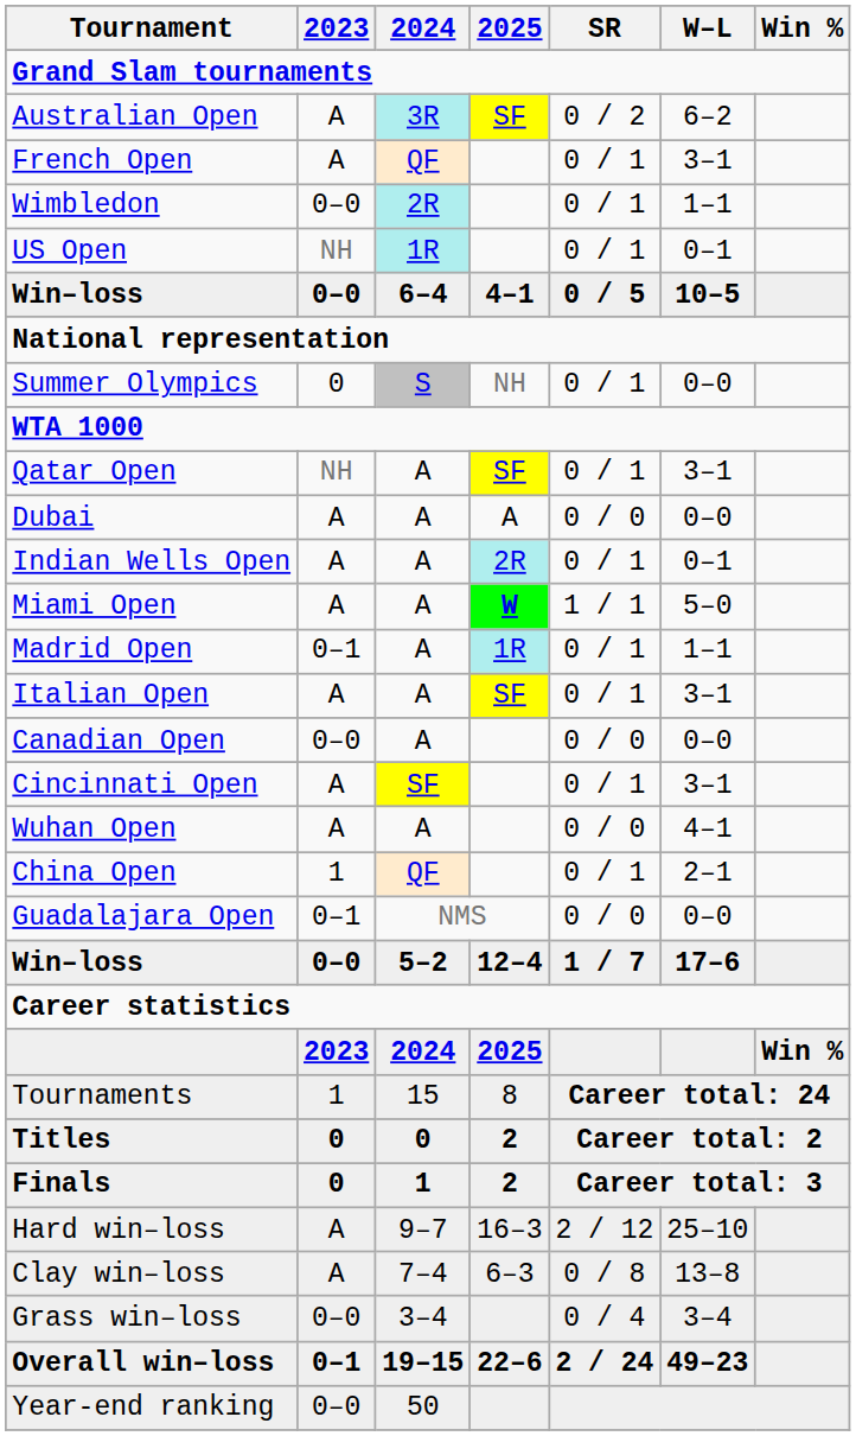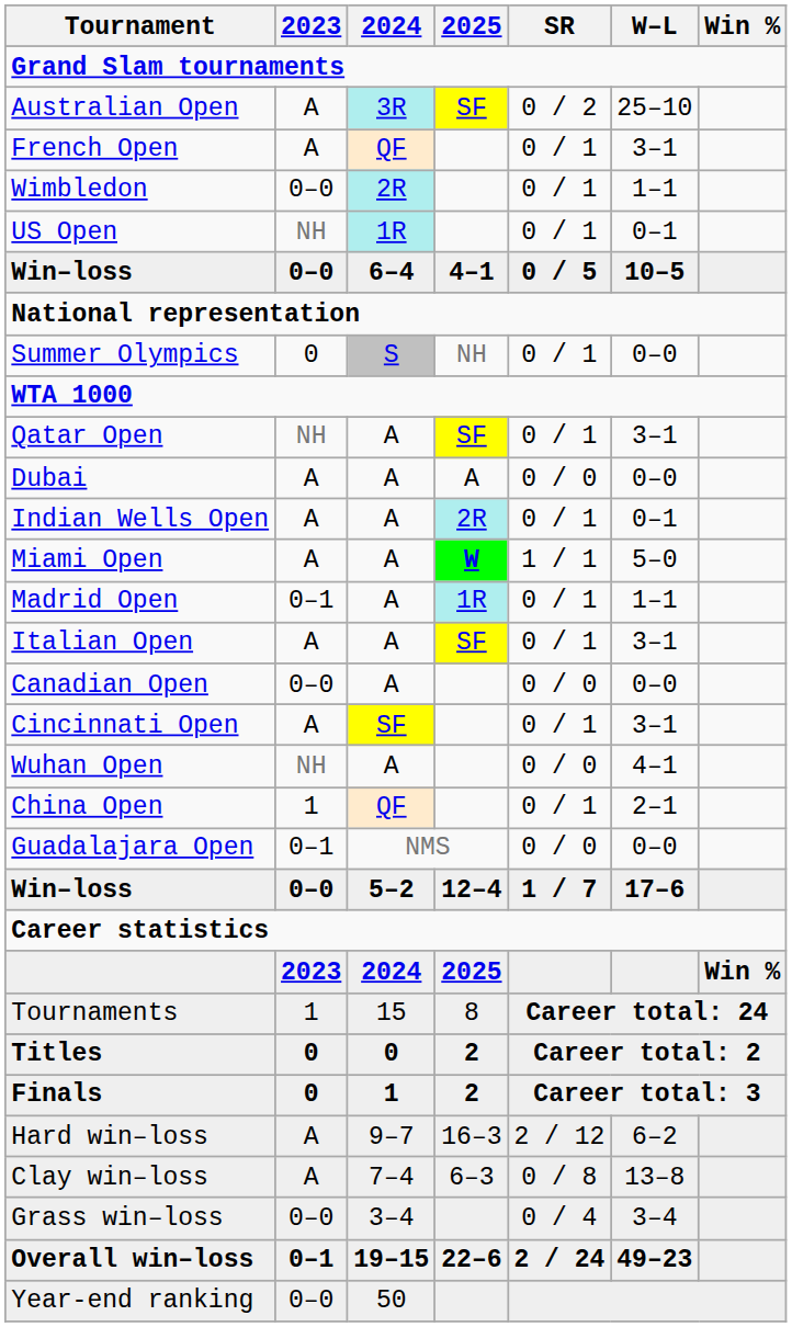Australian Open | W–L: 6–2 -> 25–10
Wuhan Open | 2023: A -> NH
Hard win–loss | W–L: 25–10 -> 6–2
